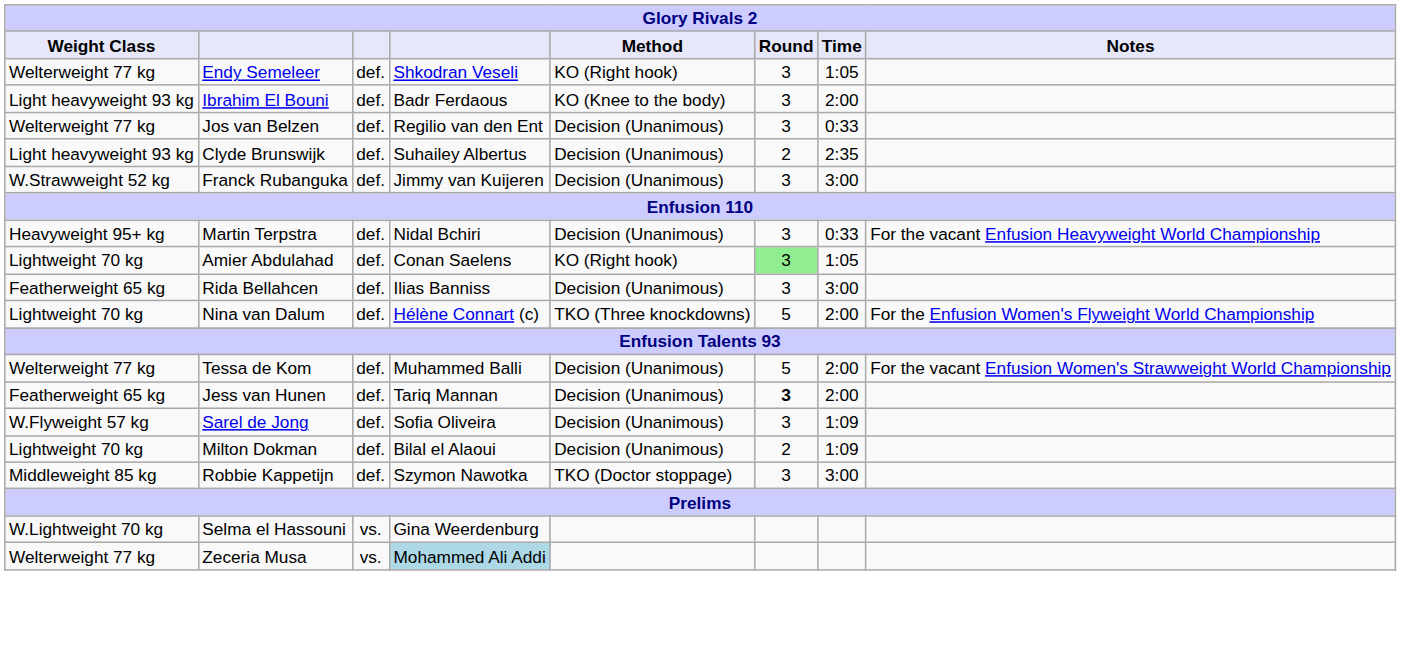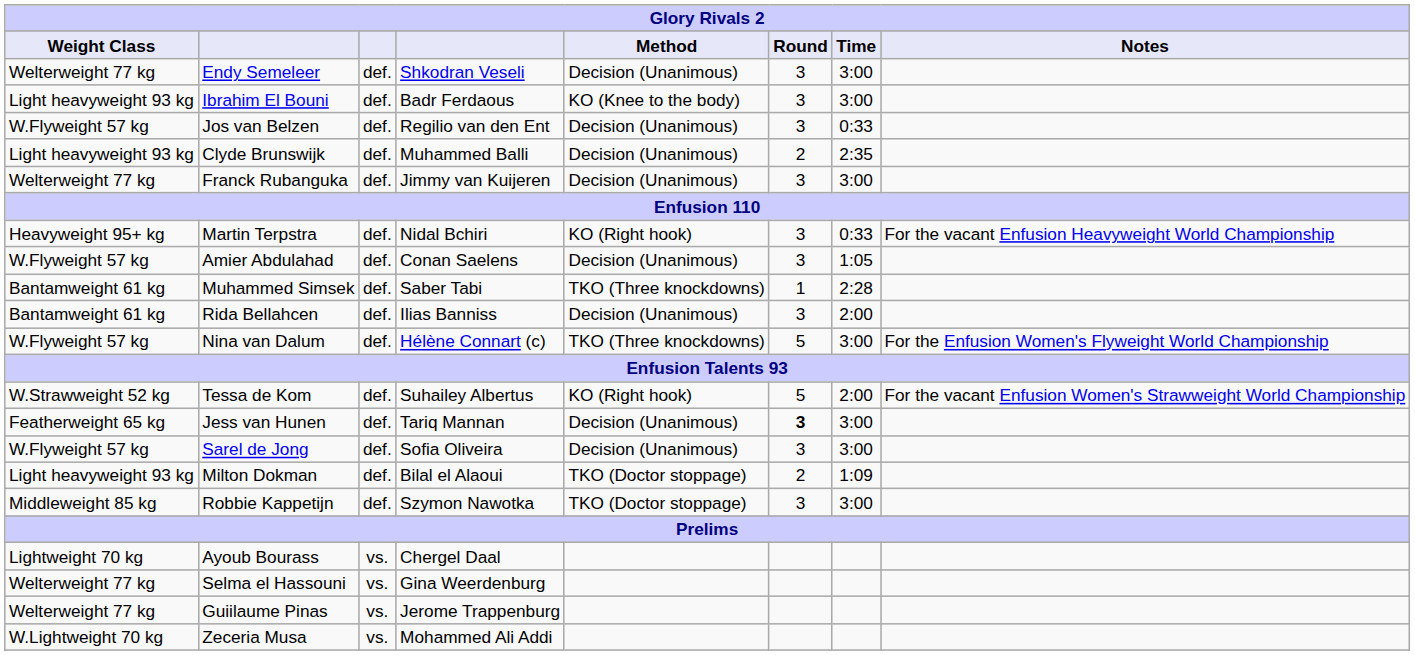Endy Semeleer | Method: KO (Right hook) -> Decision (Unanimous)
Endy Semeleer | Time: 1:05 -> 3:00
Ibrahim El Bouni | Time: 2:00 -> 3:00
Jos van Belzen | Weight Class: Welterweight 77 kg -> W.Flyweight 57 kg
Clyde Brunswijk | column 4: Suhailey Albertus -> Muhammed Balli
Franck Rubanguka | Weight Class: W.Strawweight 52 kg -> Welterweight 77 kg
Martin Terpstra | Method: Decision (Unanimous) -> KO (Right hook)
Amier Abdulahad | Weight Class: Lightweight 70 kg -> W.Flyweight 57 kg
Amier Abdulahad | Method: KO (Right hook) -> Decision (Unanimous)
Amier Abdulahad | Round: lightgreen background -> no background
+ row: Bantamweight 61 kg | Muhammed Simsek | def. | Saber Tabi | TKO (Three knockdowns) | 1 | 2:28
Rida Bellahcen | Weight Class: Featherweight 65 kg -> Bantamweight 61 kg
Rida Bellahcen | Time: 3:00 -> 2:00
Nina van Dalum | Weight Class: Lightweight 70 kg -> W.Flyweight 57 kg
Nina van Dalum | Time: 2:00 -> 3:00
Tessa de Kom | Weight Class: Welterweight 77 kg -> W.Strawweight 52 kg
Tessa de Kom | column 4: Muhammed Balli -> Suhailey Albertus
Tessa de Kom | Method: Decision (Unanimous) -> KO (Right hook)
Jess van Hunen | Time: 2:00 -> 3:00
Sarel de Jong | Time: 1:09 -> 3:00
Milton Dokman | Weight Class: Lightweight 70 kg -> Light heavyweight 93 kg
Milton Dokman | Method: Decision (Unanimous) -> TKO (Doctor stoppage)
+ row: Lightweight 70 kg | Ayoub Bourass | vs. | Chergel Daal
Selma el Hassouni | Weight Class: W.Lightweight 70 kg -> Welterweight 77 kg
+ row: Welterweight 77 kg | Guiilaume Pinas | vs. | Jerome Trappenburg
Zeceria Musa | Weight Class: Welterweight 77 kg -> W.Lightweight 70 kg
Zeceria Musa | column 4: lightblue background -> no background
